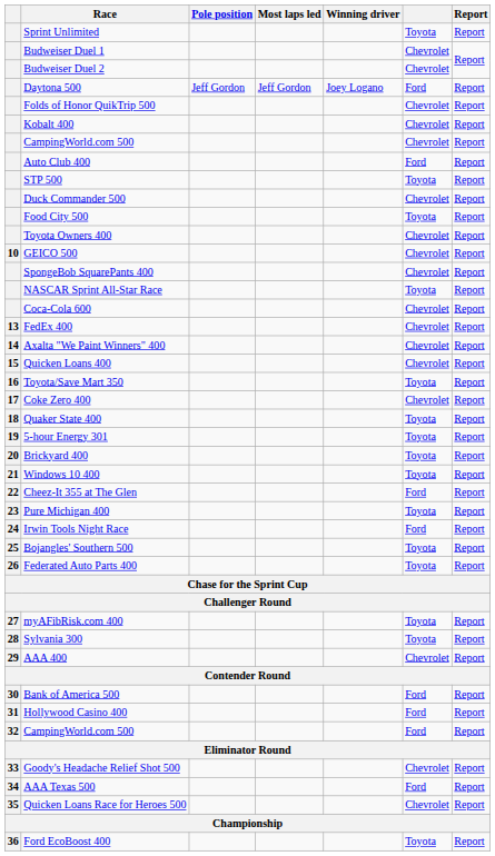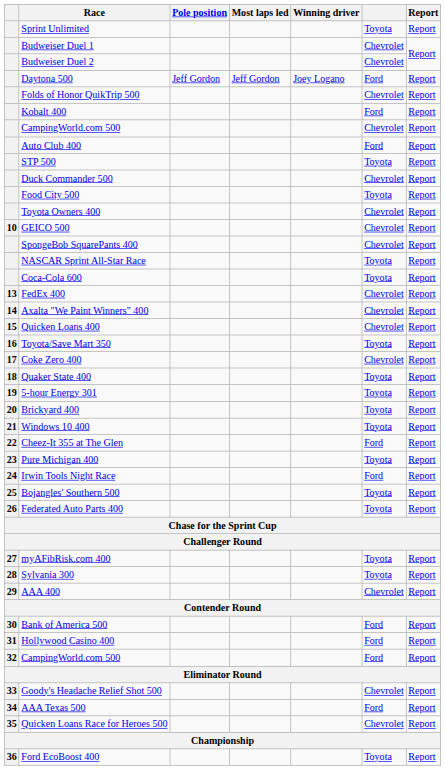Kobalt 400 | column 6: Chevrolet -> Ford
Coca-Cola 600 | column 6: Chevrolet -> Toyota
